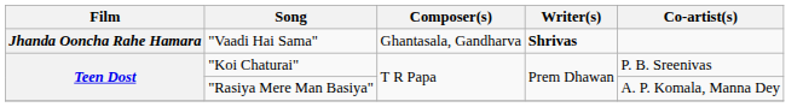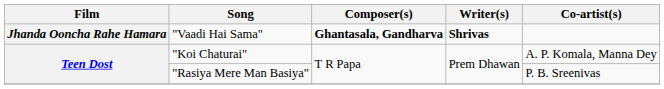"Vaadi Hai Sama" | Composer(s): normal -> bold
"Koi Chaturai" | Co-artist(s): P. B. Sreenivas -> A. P. Komala, Manna Dey
"Rasiya Mere Man Basiya" | Co-artist(s): A. P. Komala, Manna Dey -> P. B. Sreenivas
